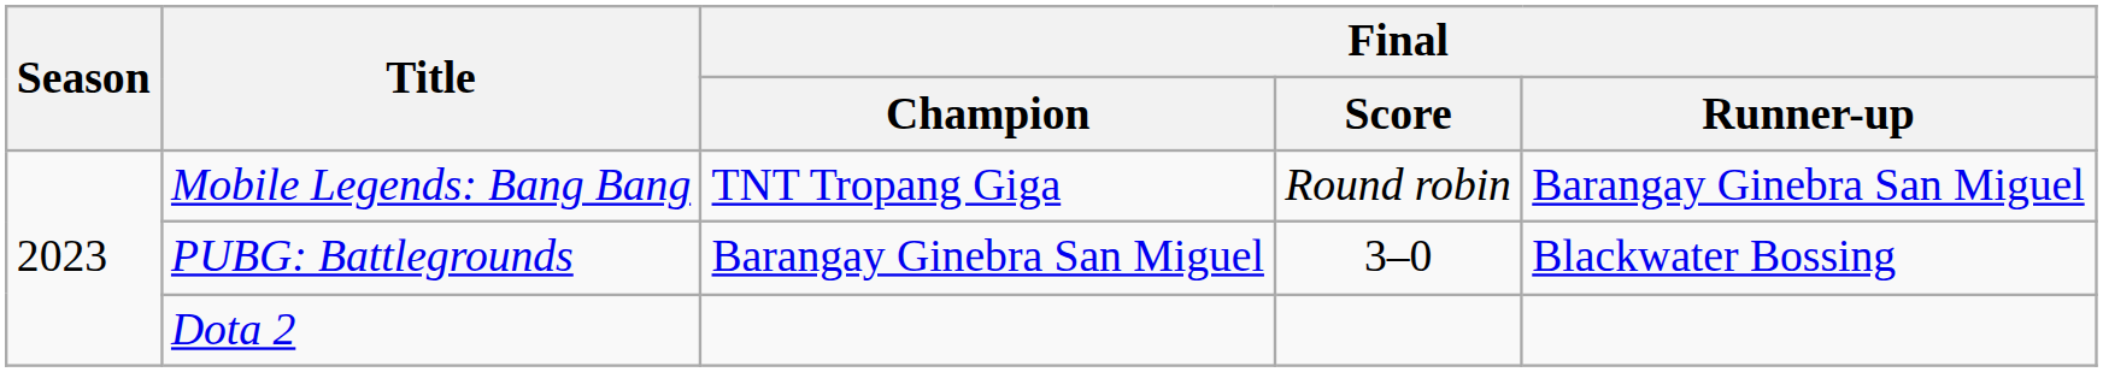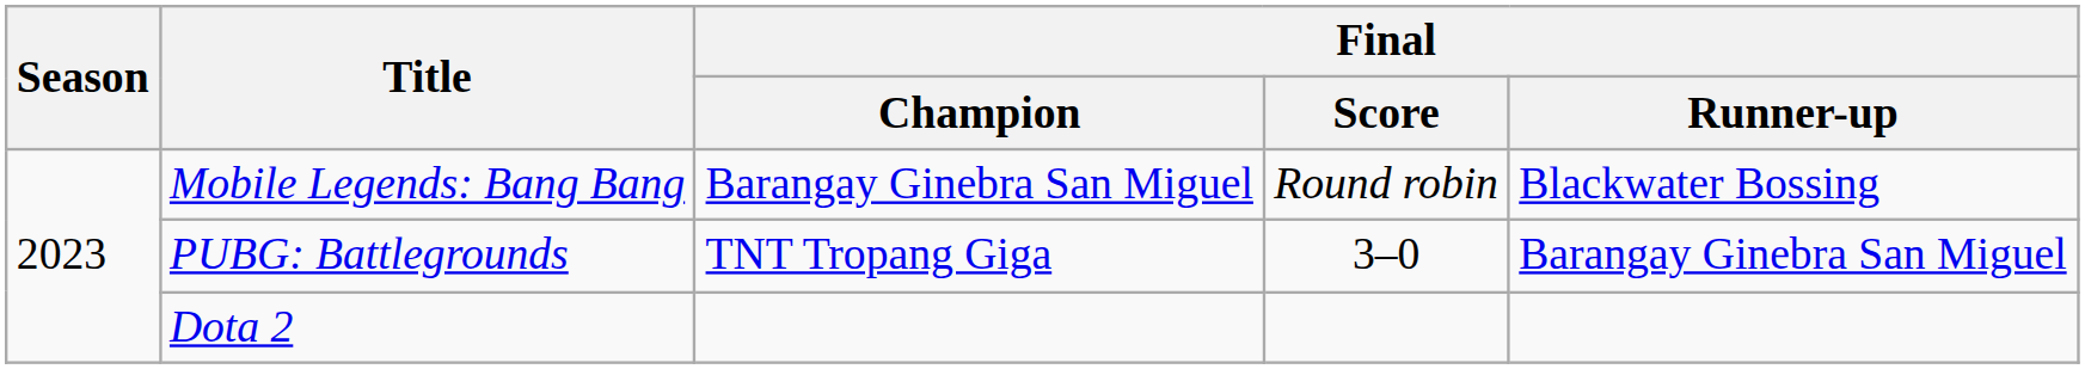Mobile Legends: Bang Bang | Final / Champion: TNT Tropang Giga -> Barangay Ginebra San Miguel
Mobile Legends: Bang Bang | Final / Runner-up: Barangay Ginebra San Miguel -> Blackwater Bossing
PUBG: Battlegrounds | Final / Champion: Barangay Ginebra San Miguel -> TNT Tropang Giga
PUBG: Battlegrounds | Final / Runner-up: Blackwater Bossing -> Barangay Ginebra San Miguel
